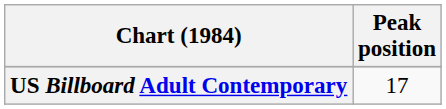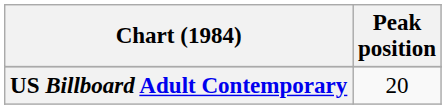US Billboard Adult Contemporary | Peak position: 17 -> 20
